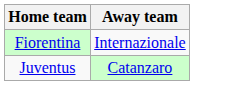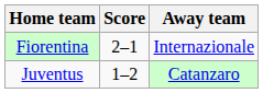+ column: Score | 2–1 | 1–2
